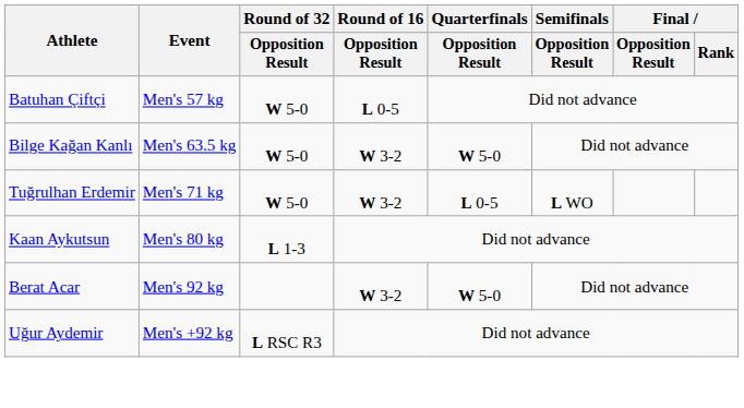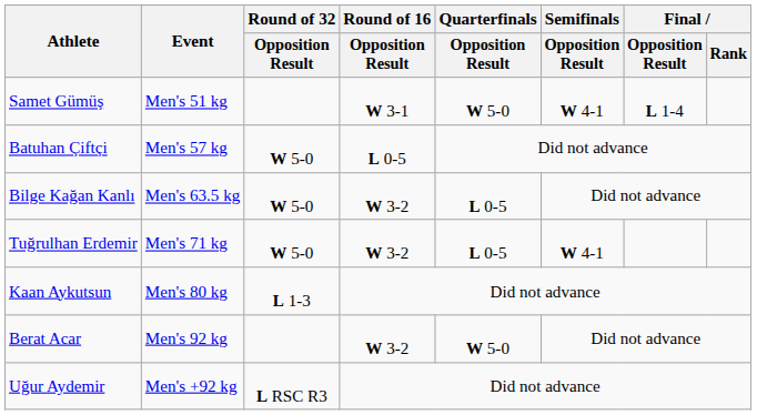+ row: Samet Gümüş | Men's 51 kg | W 3-1 | W 5-0 | W 4-1 | L 1-4
Bilge Kağan Kanlı | Quarterfinals / Opposition Result: W 5-0 -> L 0-5
Tuğrulhan Erdemir | Semifinals / Opposition Result: L WO -> W 4-1
